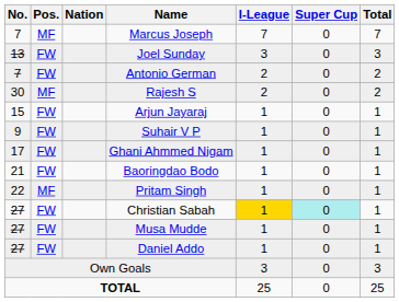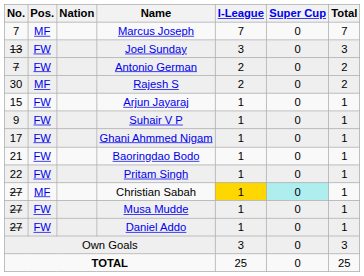Pritam Singh | Pos.: MF -> FW
Christian Sabah | Pos.: FW -> MF
